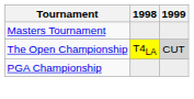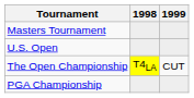+ row: U.S. Open
The Open Championship | 1999: lightgrey background -> no background
